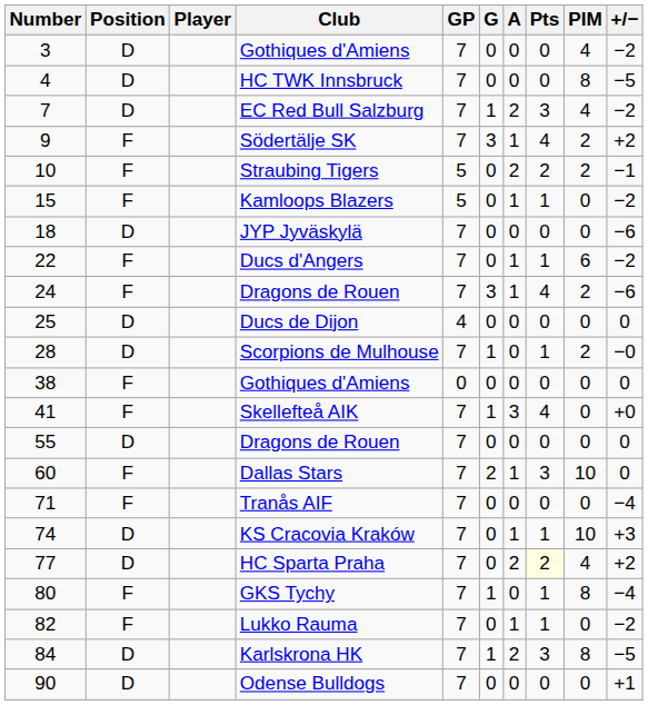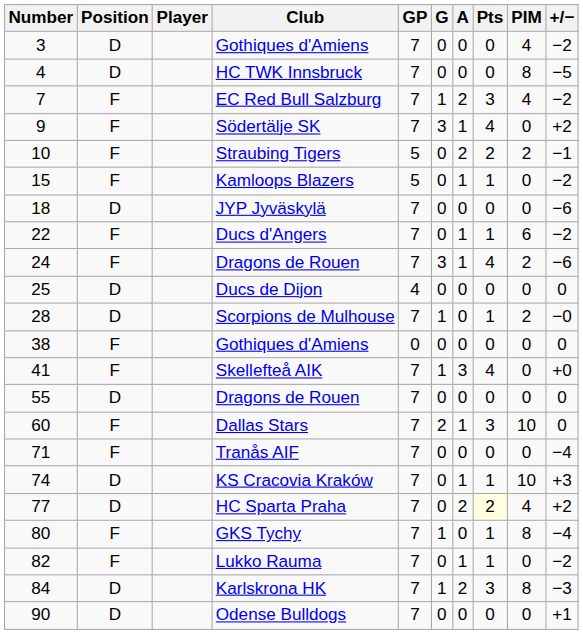EC Red Bull Salzburg | Position: D -> F
Södertälje SK | PIM: 2 -> 0
Karlskrona HK | +/−: −5 -> −3
